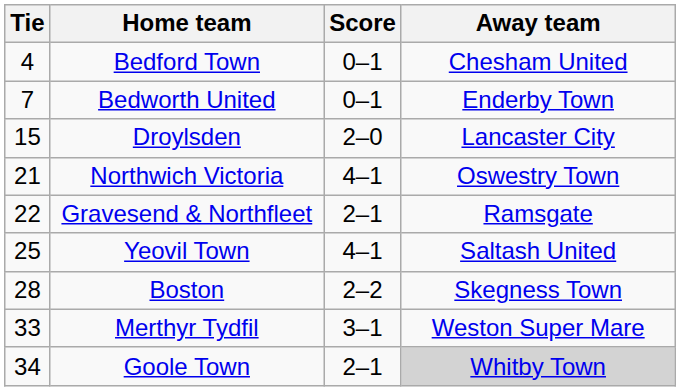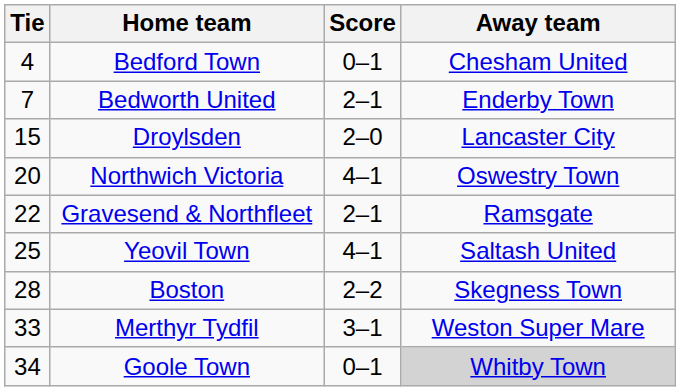Bedworth United | Score: 0–1 -> 2–1
Northwich Victoria | Tie: 21 -> 20
Goole Town | Score: 2–1 -> 0–1
